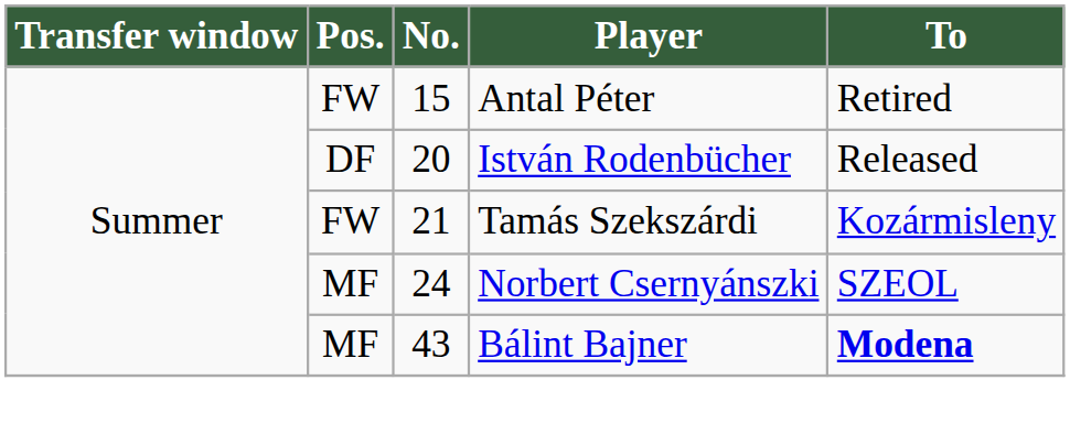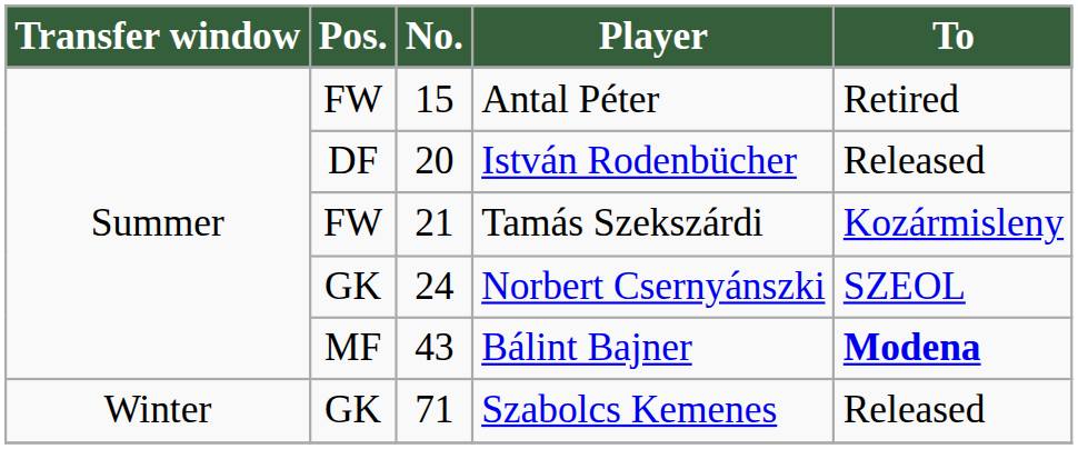Norbert Csernyánszki | Pos.: MF -> GK
+ row: Winter | GK | 71 | Szabolcs Kemenes | Released
